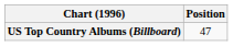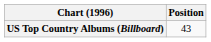US Top Country Albums (Billboard) | Position: 47 -> 43
